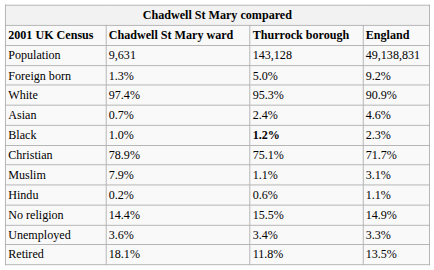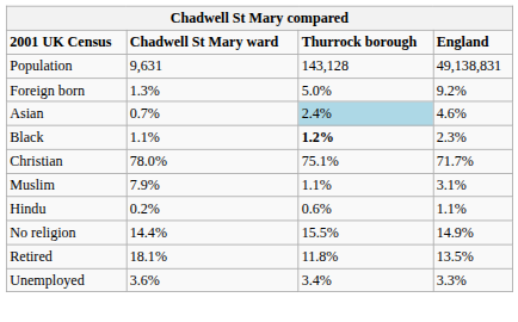- row: White | 97.4% | 95.3% | 90.9%
Asian | Thurrock borough: no background -> lightblue background
Black | Chadwell St Mary ward: 1.0% -> 1.1%
Christian | Chadwell St Mary ward: 78.9% -> 78.0%
rows swapped: Unemployed <-> Retired
